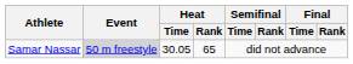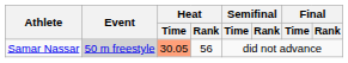Samar Nassar | Heat / Time: no background -> lightsalmon background
Samar Nassar | Heat / Rank: 65 -> 56
